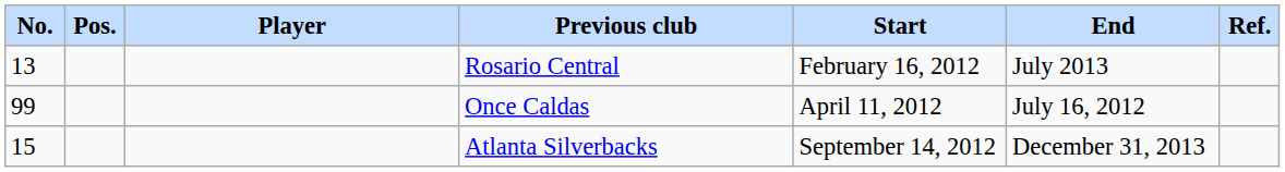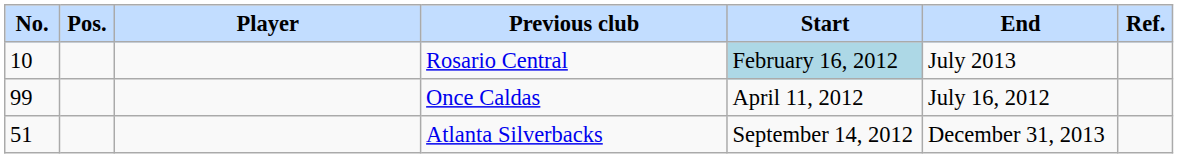Rosario Central | No.: 13 -> 10
Rosario Central | Start: no background -> lightblue background
Atlanta Silverbacks | No.: 15 -> 51
